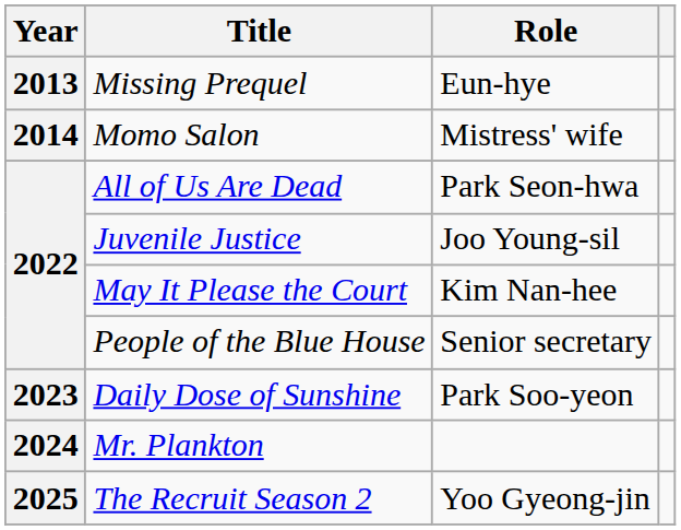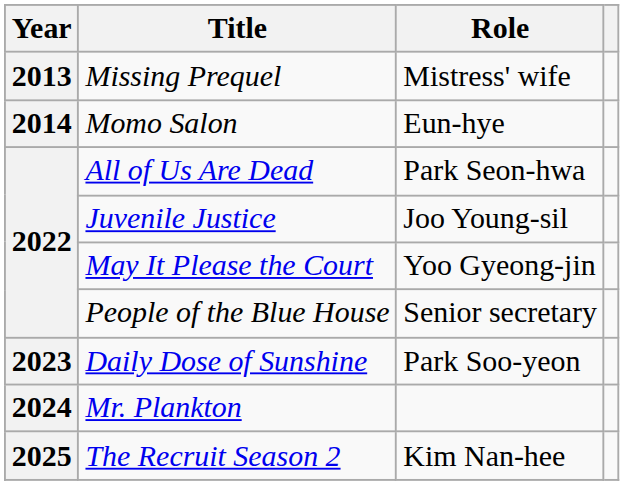Missing Prequel | Role: Eun-hye -> Mistress' wife
Momo Salon | Role: Mistress' wife -> Eun-hye
May It Please the Court | Role: Kim Nan-hee -> Yoo Gyeong-jin
The Recruit Season 2 | Role: Yoo Gyeong-jin -> Kim Nan-hee
